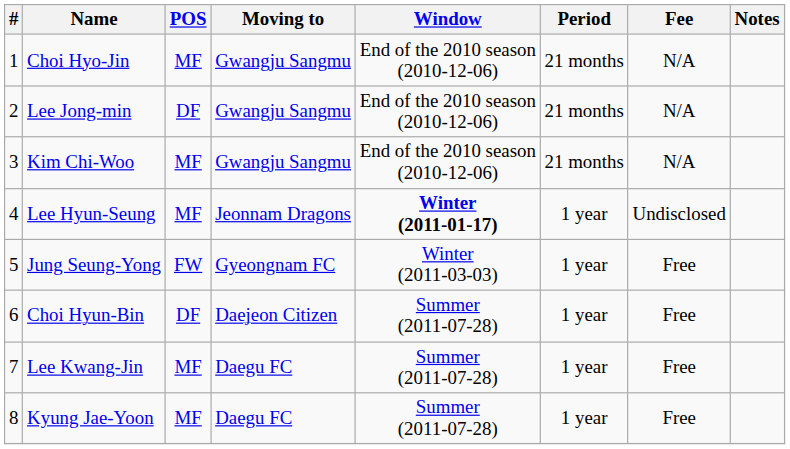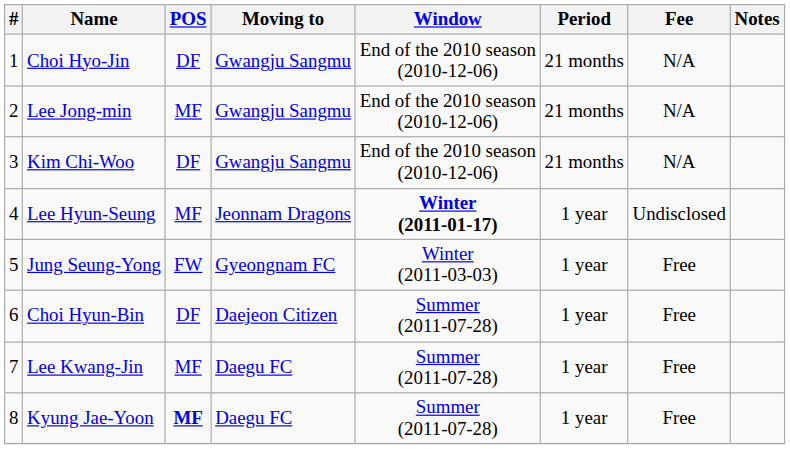Choi Hyo-Jin | POS: MF -> DF
Lee Jong-min | POS: DF -> MF
Kim Chi-Woo | POS: MF -> DF
Kyung Jae-Yoon | POS: normal -> bold
